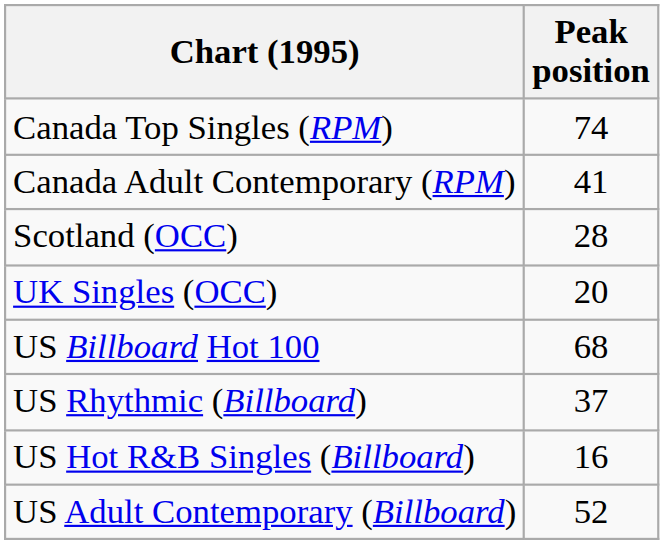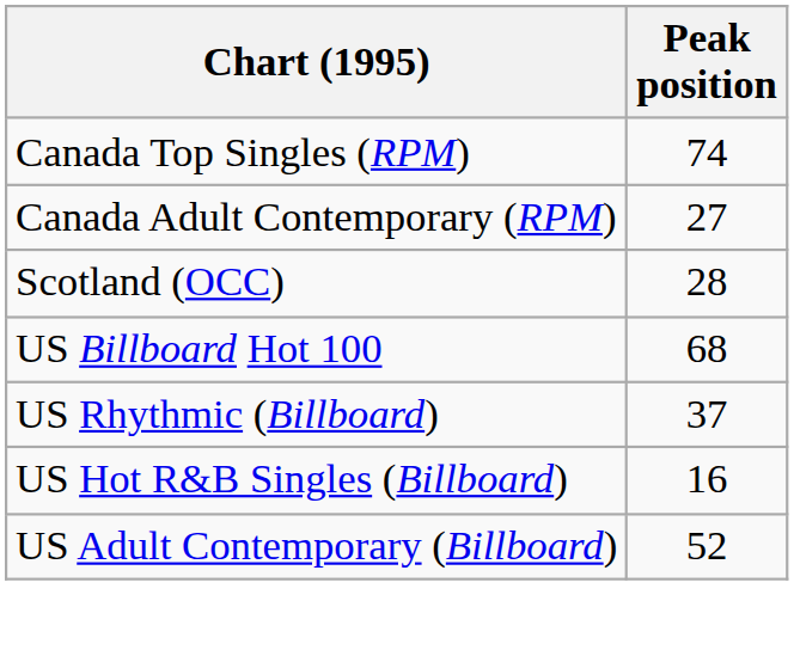Canada Adult Contemporary (RPM) | Peak position: 41 -> 27
- row: UK Singles (OCC) | 20
